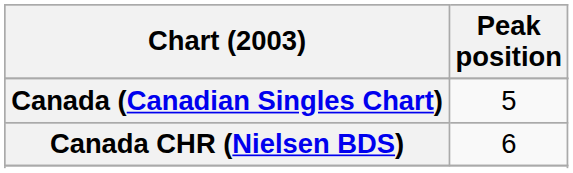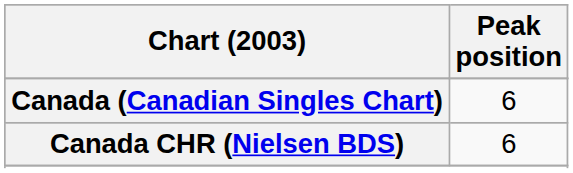Canada (Canadian Singles Chart) | Peak position: 5 -> 6
